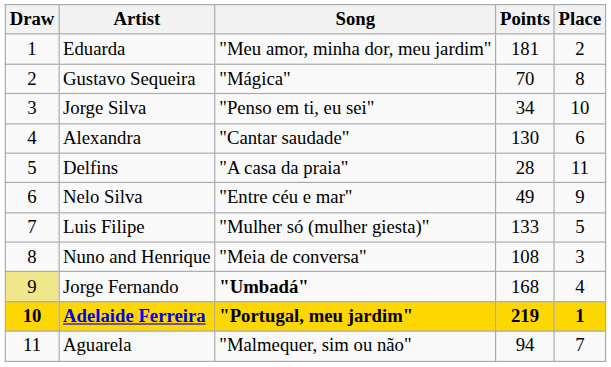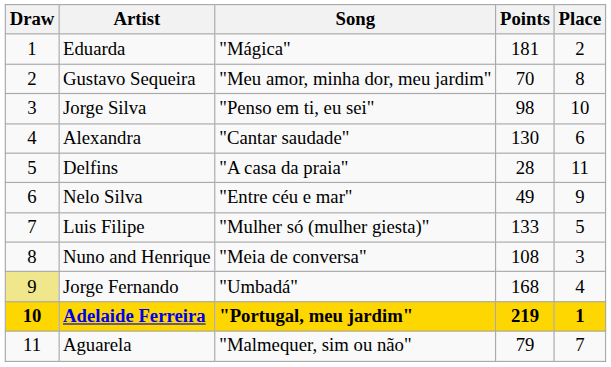Eduarda | Song: "Meu amor, minha dor, meu jardim" -> "Mágica"
Gustavo Sequeira | Song: "Mágica" -> "Meu amor, minha dor, meu jardim"
Jorge Silva | Points: 34 -> 98
Jorge Fernando | Song: bold -> normal
Aguarela | Points: 94 -> 79
